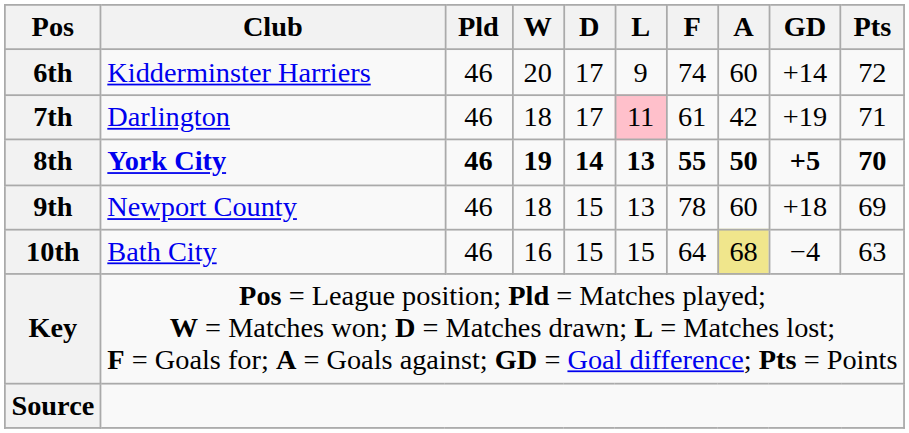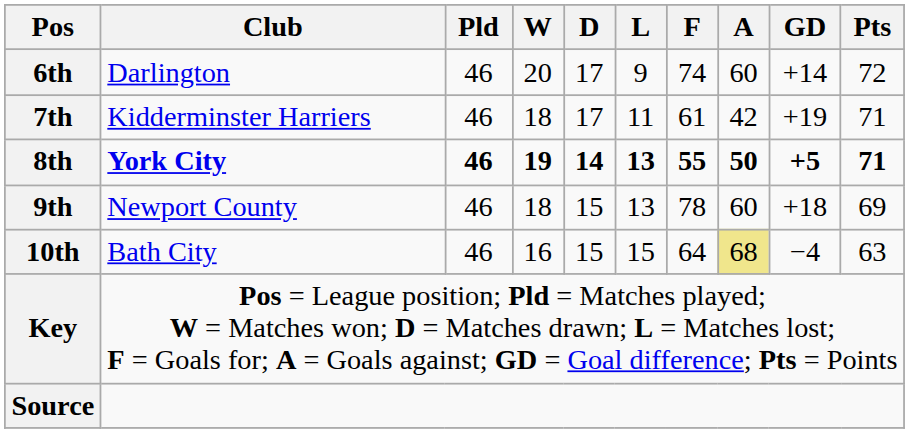6th | Club: Kidderminster Harriers -> Darlington
7th | Club: Darlington -> Kidderminster Harriers
7th | L: pink background -> no background
8th | Pts: 70 -> 71
